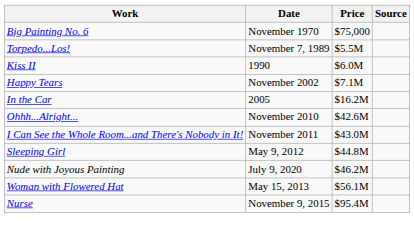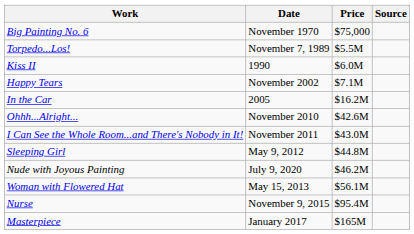+ row: Masterpiece | January 2017 | $165M
